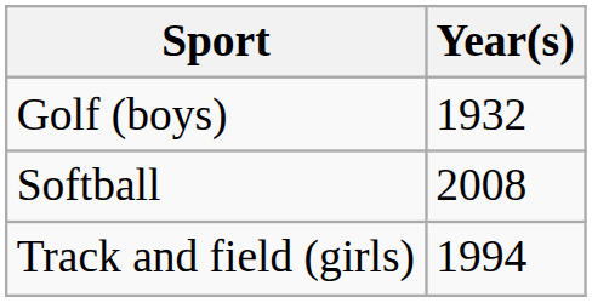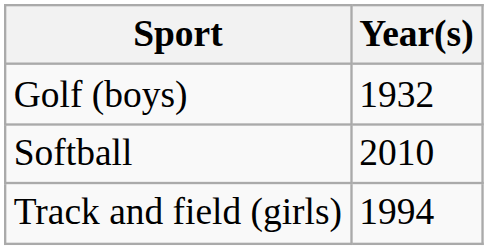Softball | Year(s): 2008 -> 2010
